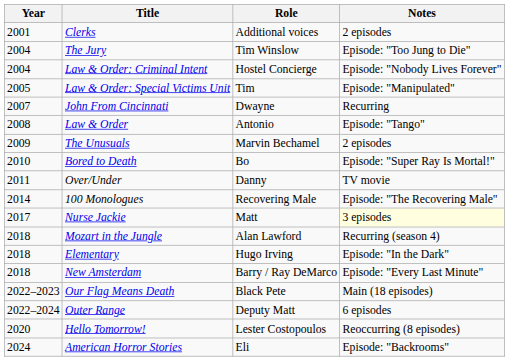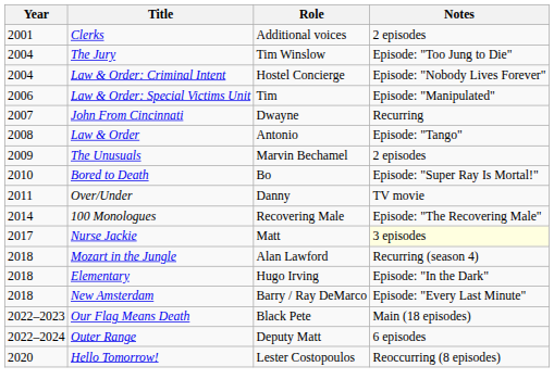Law & Order: Special Victims Unit | Year: 2005 -> 2006
- row: 2024 | American Horror Stories | Eli | Episode: "Backrooms"
